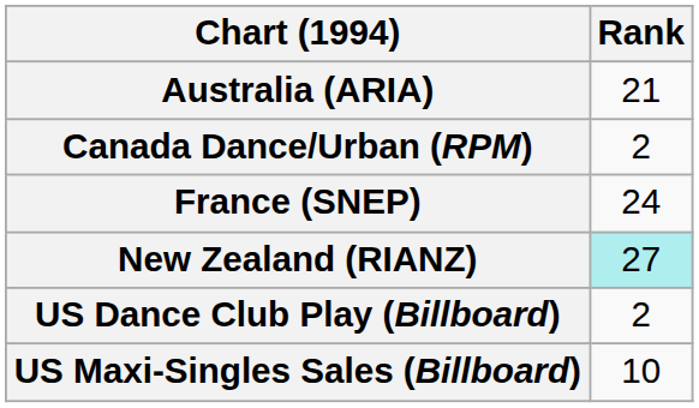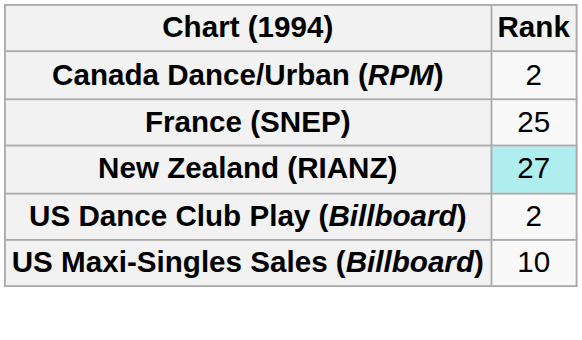- row: Australia (ARIA) | 21
France (SNEP) | Rank: 24 -> 25
